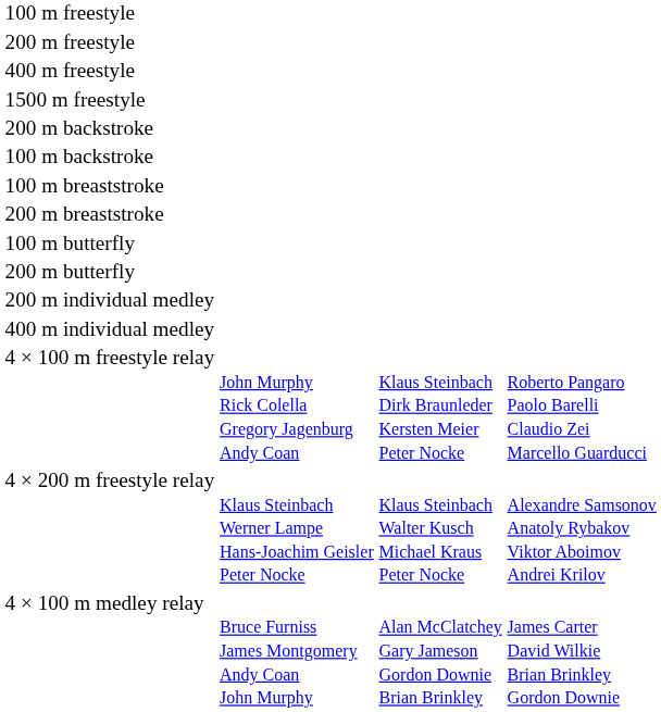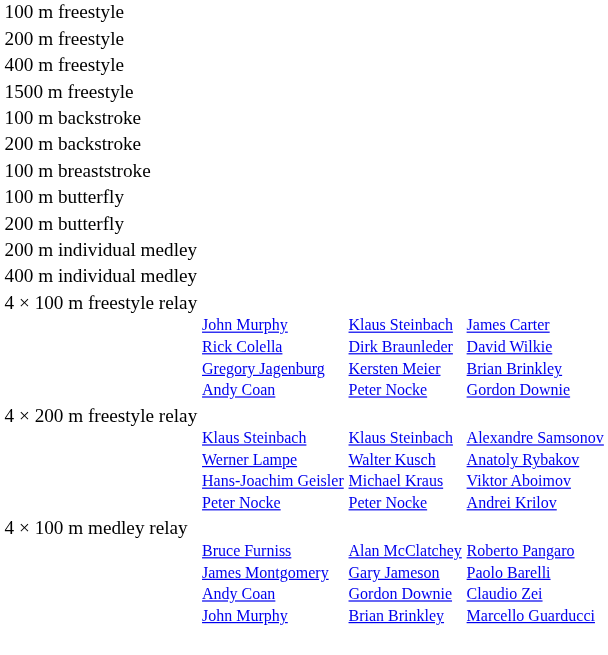rows swapped: 100 m backstroke <-> 200 m backstroke
- row: 200 m breaststroke
4 × 100 m freestyle relay | column 4: Roberto Pangaro Paolo Barelli Claudio Zei Marcello Guarducci -> James Carter David Wilkie Brian Brinkley Gordon Downie
4 × 100 m medley relay | column 4: James Carter David Wilkie Brian Brinkley Gordon Downie -> Roberto Pangaro Paolo Barelli Claudio Zei Marcello Guarducci
